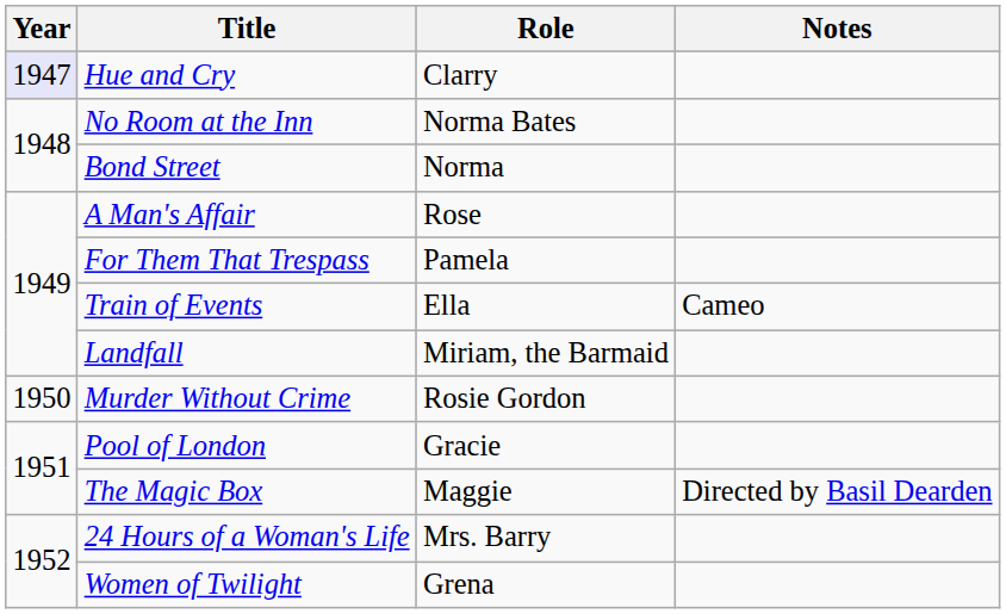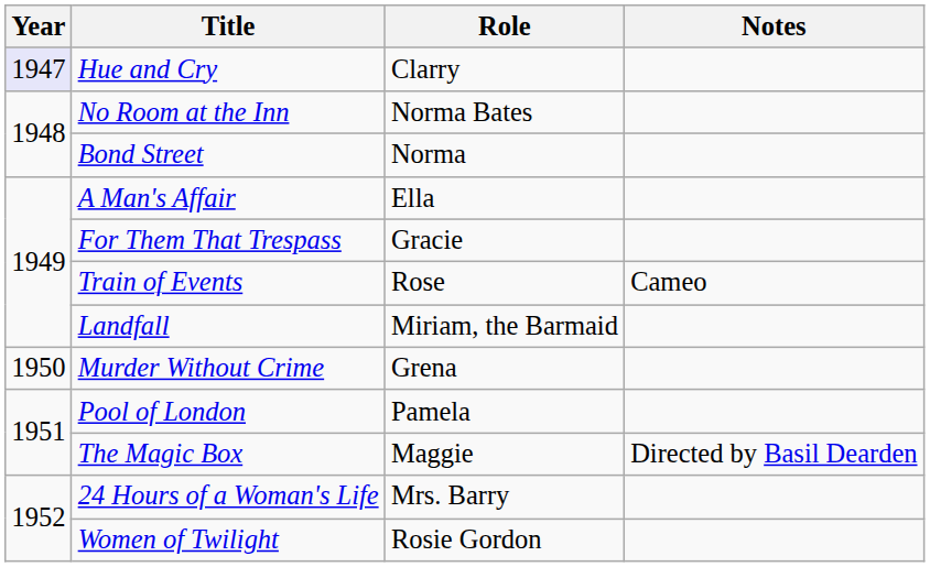A Man's Affair | Role: Rose -> Ella
For Them That Trespass | Role: Pamela -> Gracie
Train of Events | Role: Ella -> Rose
Murder Without Crime | Role: Rosie Gordon -> Grena
Pool of London | Role: Gracie -> Pamela
Women of Twilight | Role: Grena -> Rosie Gordon
